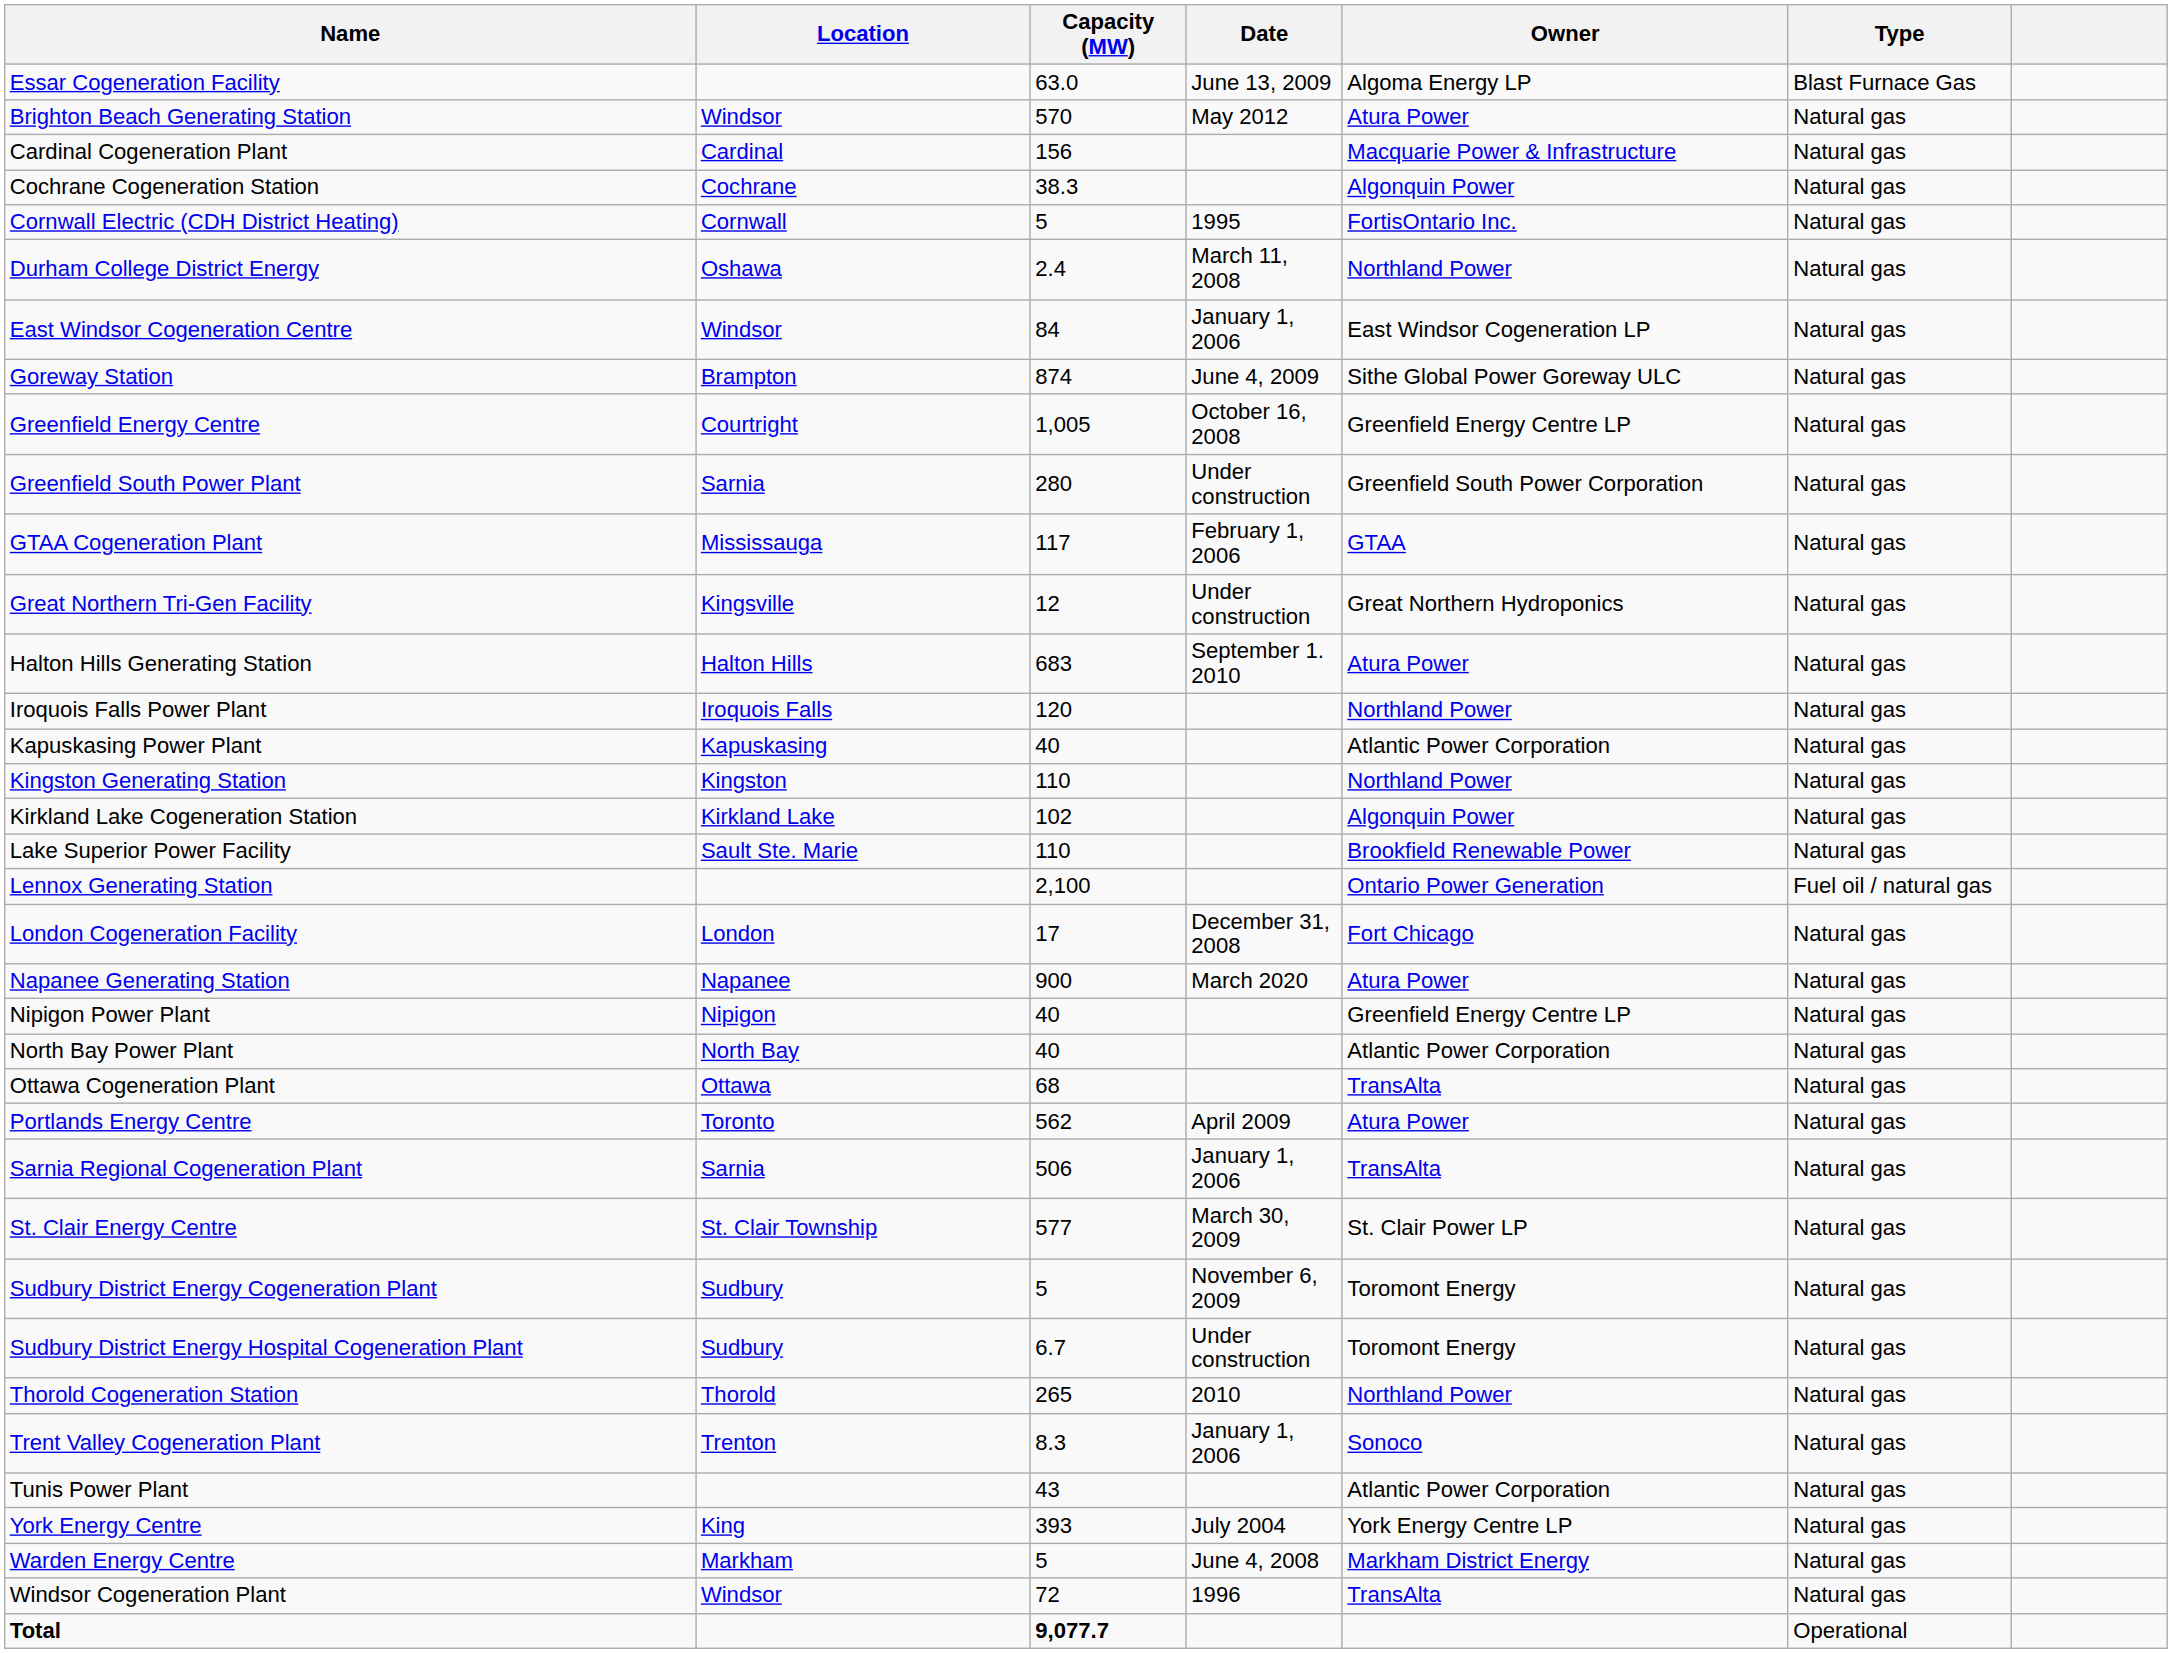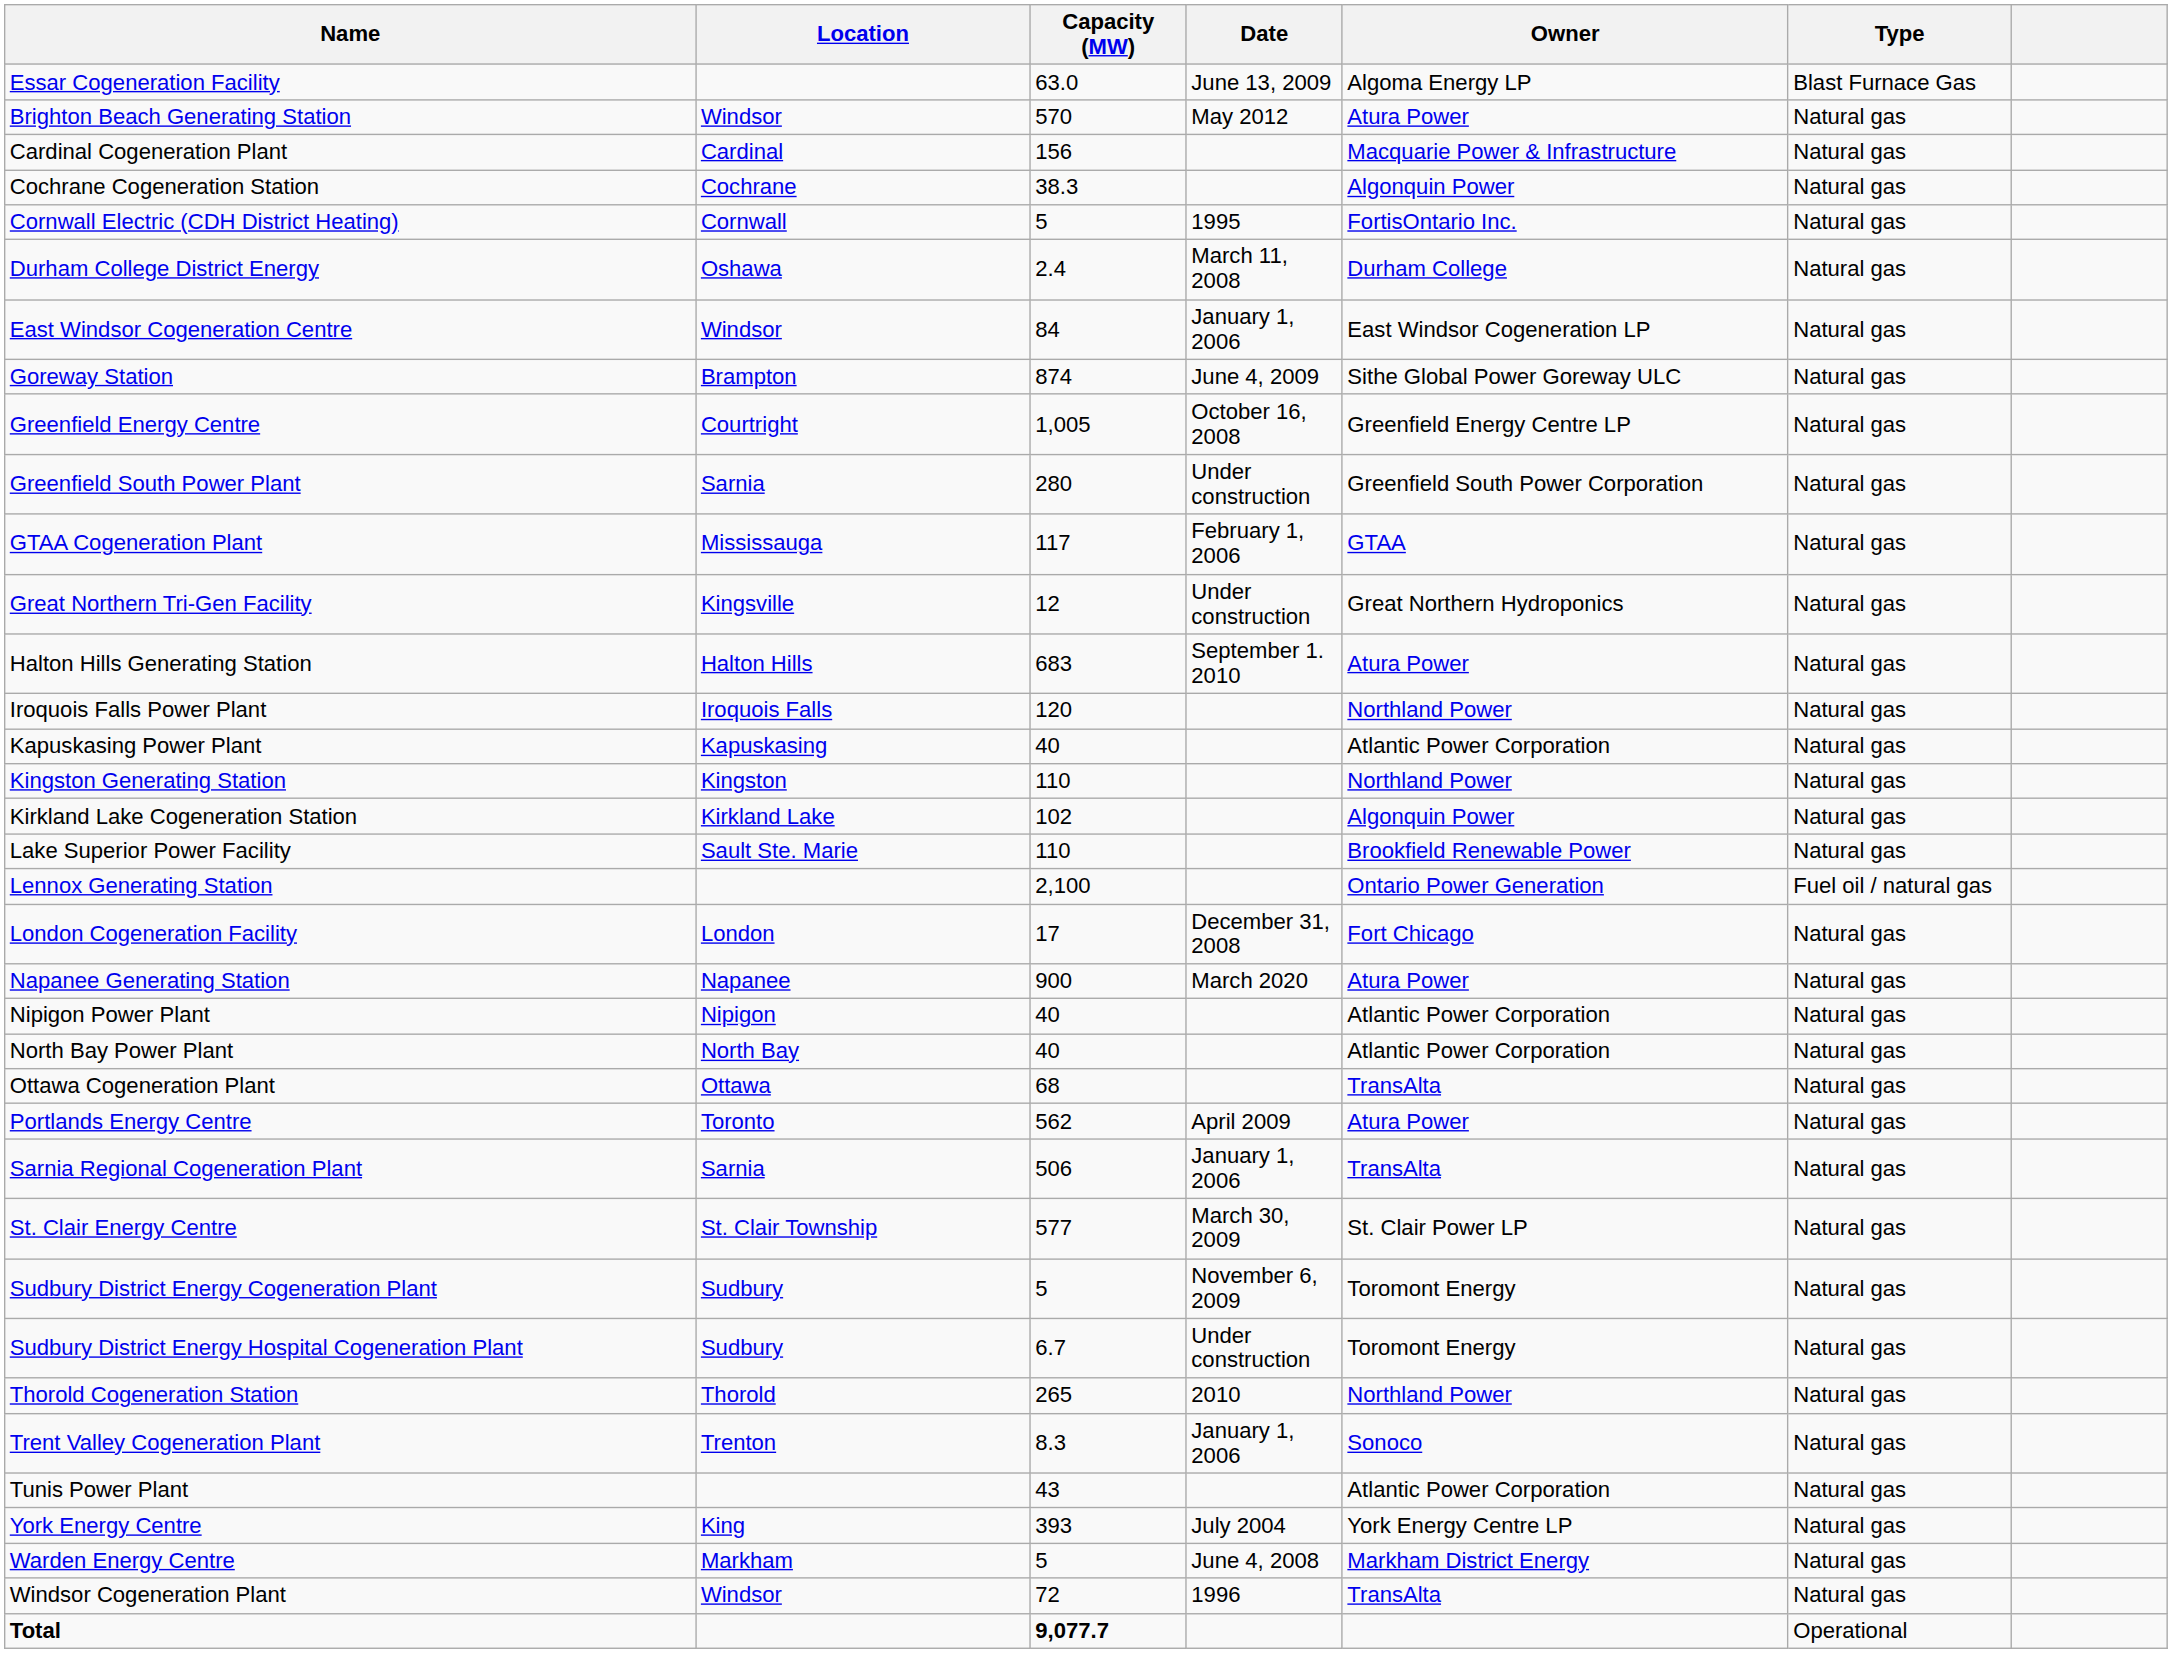Durham College District Energy | Owner: Northland Power -> Durham College
Nipigon Power Plant | Owner: Greenfield Energy Centre LP -> Atlantic Power Corporation
